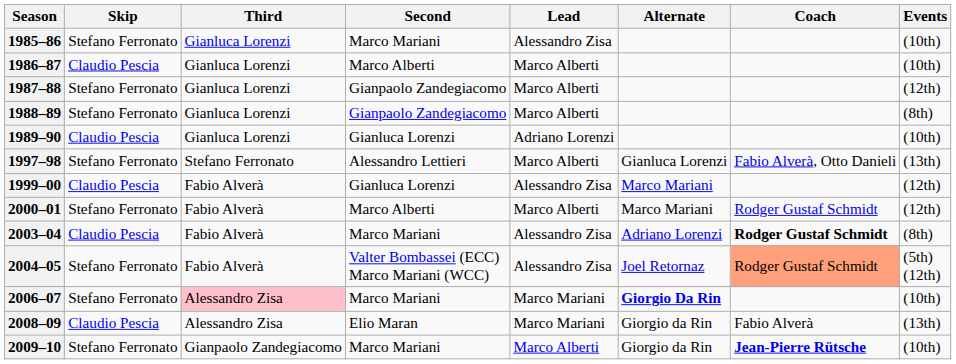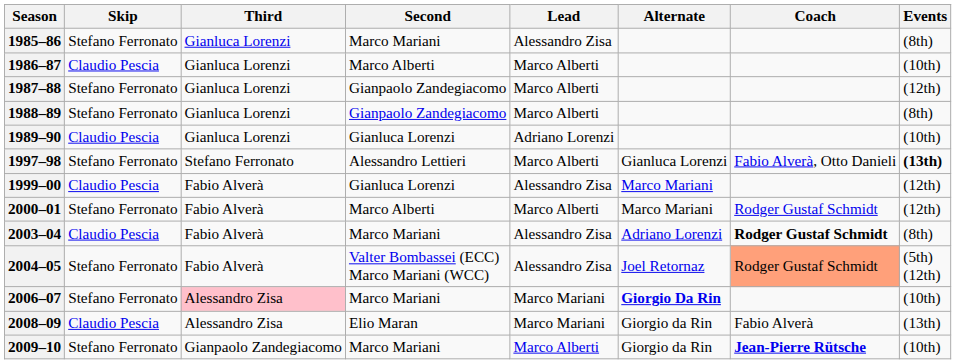1985–86 | Events: (10th) -> (8th)
1997–98 | Events: normal -> bold
